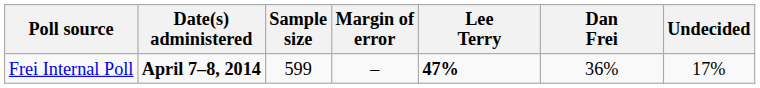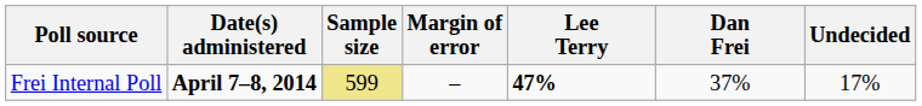Frei Internal Poll | Sample size: no background -> khaki background
Frei Internal Poll | Dan Frei: 36% -> 37%
